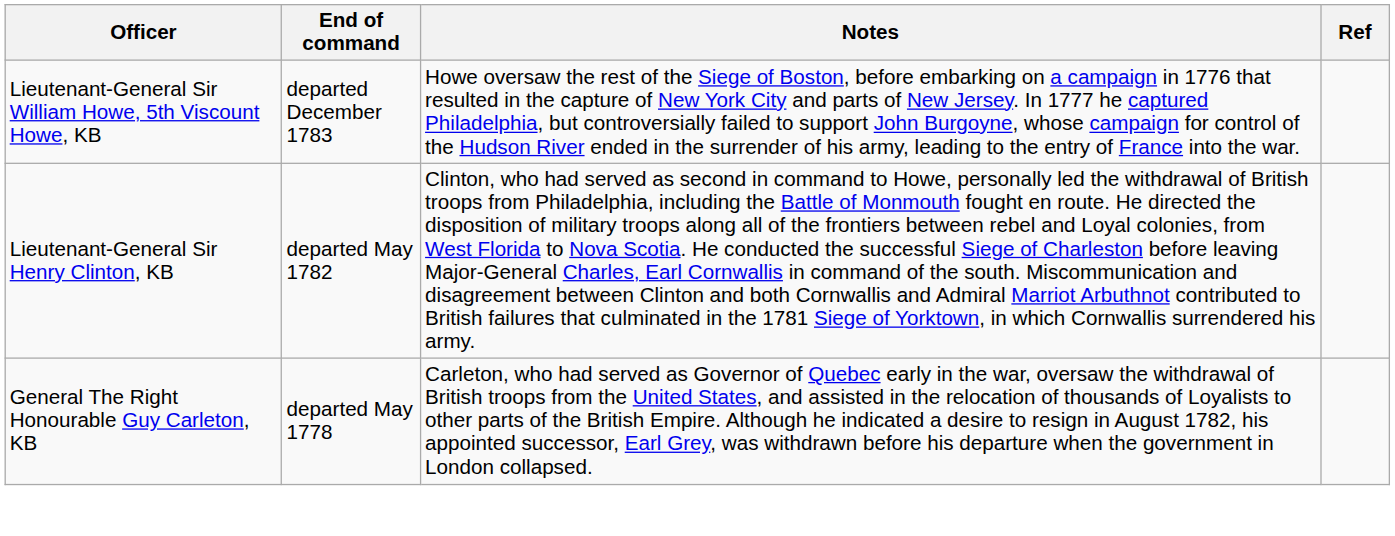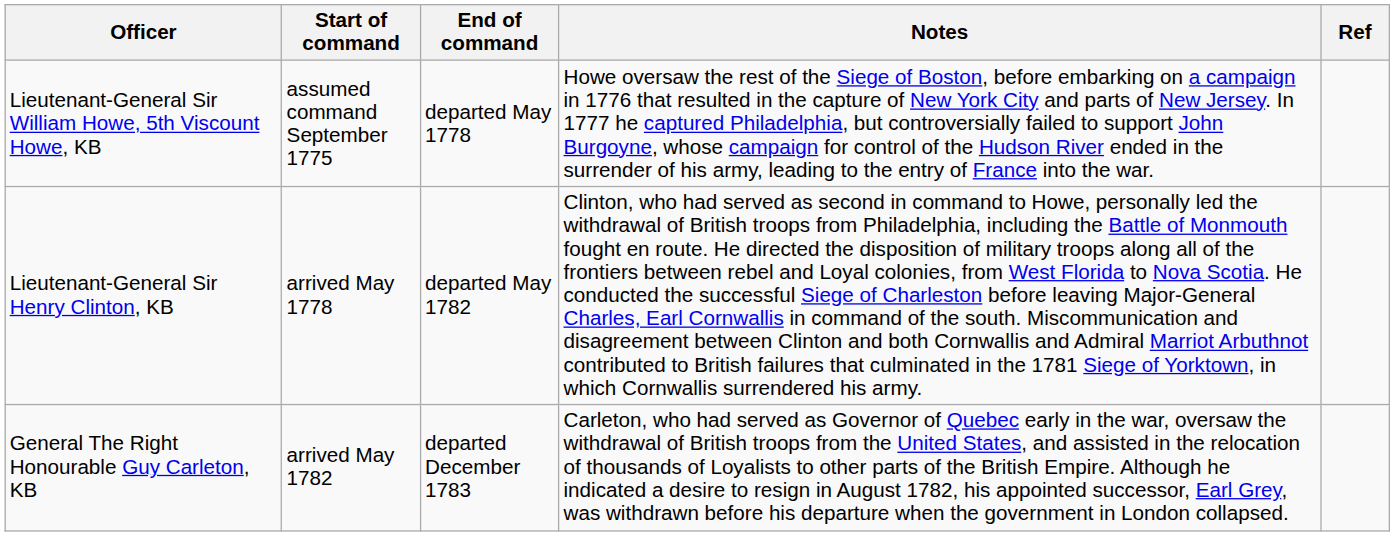+ column: Start of command | assumed command September 1775 | arrived May 1778 | arrived May 1782
Lieutenant-General Sir William Howe, 5th Viscount Howe, KB | End of command: departed December 1783 -> departed May 1778
General The Right Honourable Guy Carleton, KB | End of command: departed May 1778 -> departed December 1783
